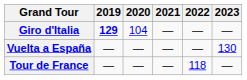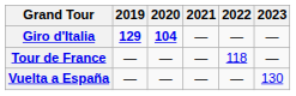Giro d'Italia | 2020: normal -> bold
rows swapped: Tour de France <-> Vuelta a España
